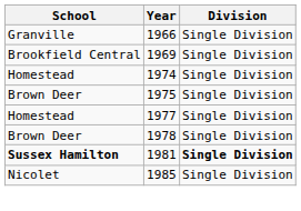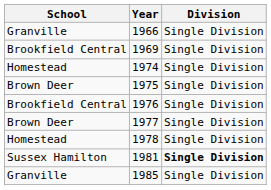+ row: Brookfield Central | 1976 | Single Division
1977 | School: Homestead -> Brown Deer
1978 | School: Brown Deer -> Homestead
1981 | School: bold -> normal
1985 | School: Nicolet -> Granville
